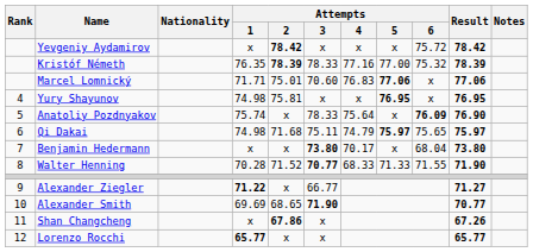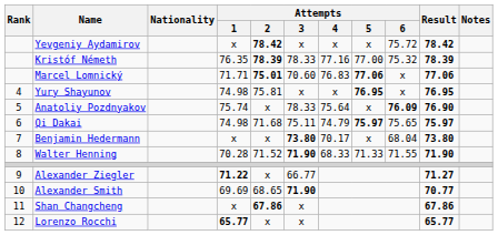Marcel Lomnický | Attempts / 2: normal -> bold
Walter Henning | Attempts / 3: 70.77 -> 71.90
Shan Changcheng | Result: 67.26 -> 67.86
